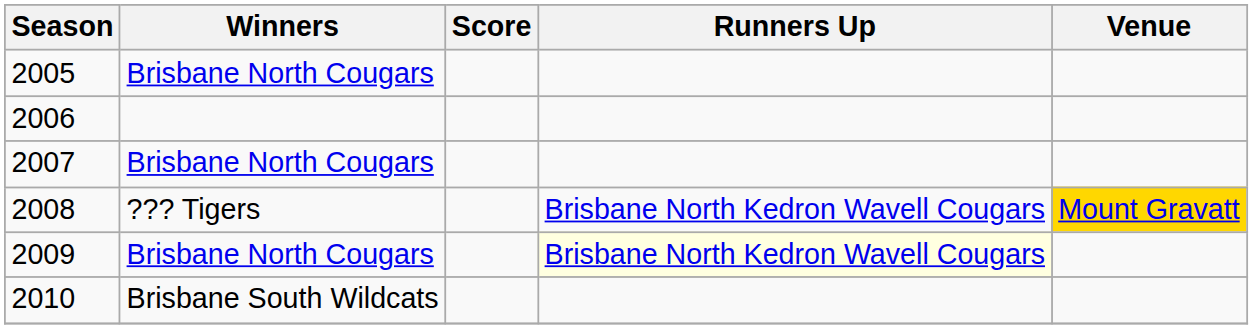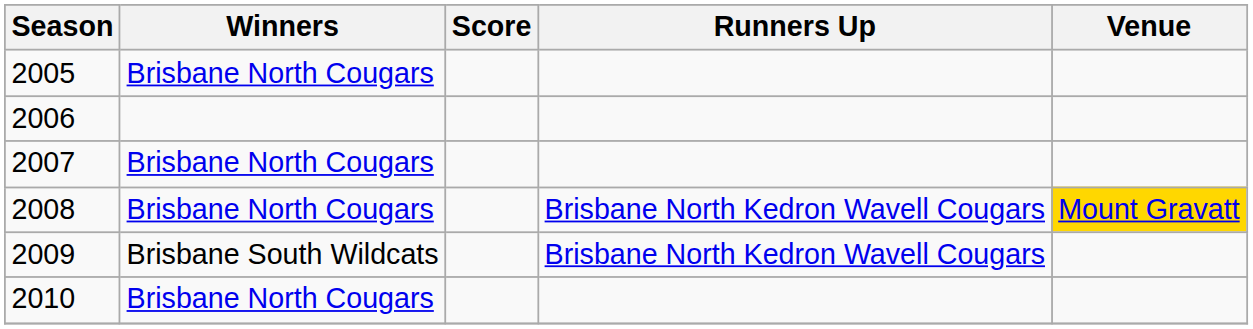2008 | Winners: ??? Tigers -> Brisbane North Cougars
2009 | Winners: Brisbane North Cougars -> Brisbane South Wildcats
2009 | Runners Up: lightyellow background -> no background
2010 | Winners: Brisbane South Wildcats -> Brisbane North Cougars
